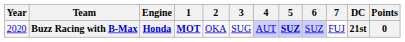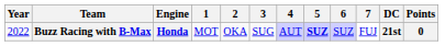Buzz Racing with B-Max | Year: 2020 -> 2022
Buzz Racing with B-Max | 1: bold -> normal
